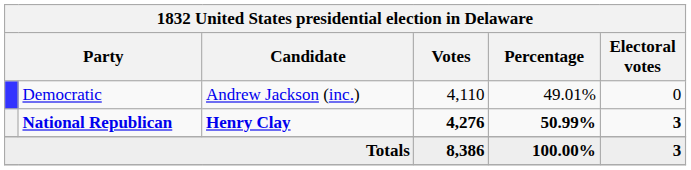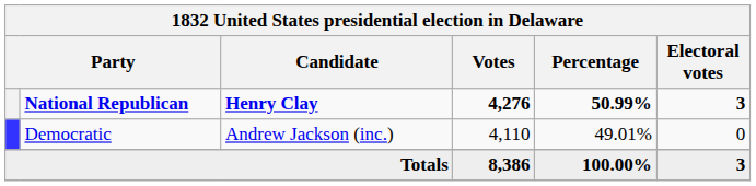rows swapped: National Republican <-> Democratic
